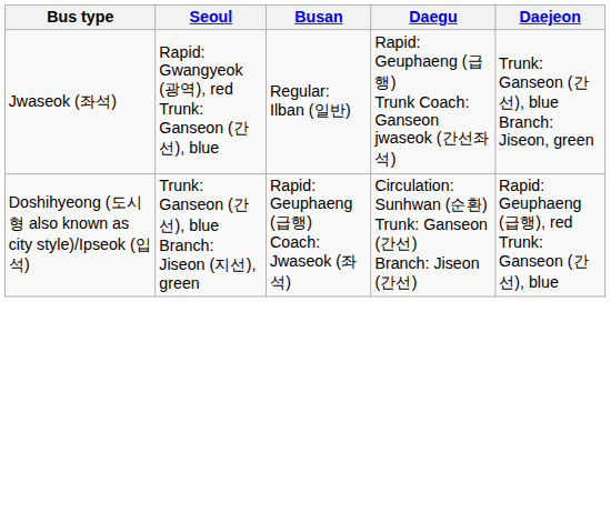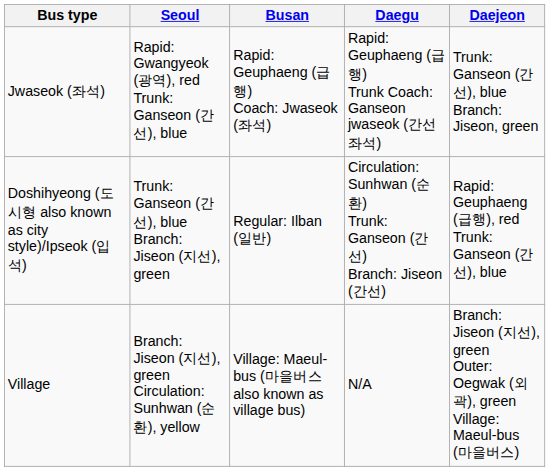Jwaseok (좌석) | Busan: Regular: Ilban (일반) -> Rapid: Geuphaeng (급행) Coach: Jwaseok (좌석)
Doshihyeong (도시형 also known as city style)/Ipseok (입석) | Busan: Rapid: Geuphaeng (급행) Coach: Jwaseok (좌석) -> Regular: Ilban (일반)
+ row: Village | Branch: Jiseon (지선), green Circulation: Sunhwan (순환), yellow | Village: Maeul-bus (마을버스 also known as village bus) | N/A | Branch: Jiseon (지선), green Outer: Oegwak (외곽), green Village: Maeul-bus (마을버스)
